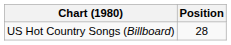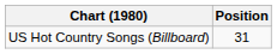US Hot Country Songs (Billboard) | Position: 28 -> 31
